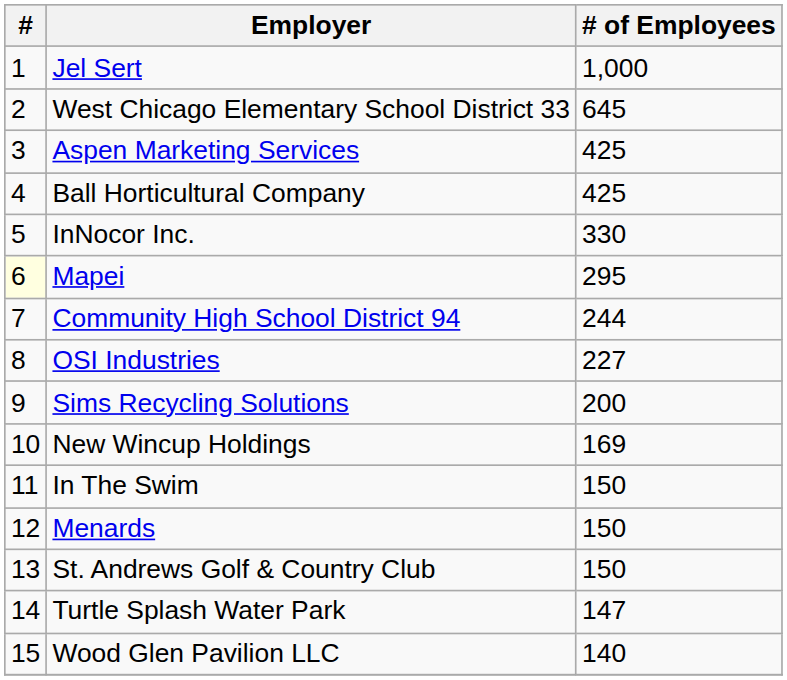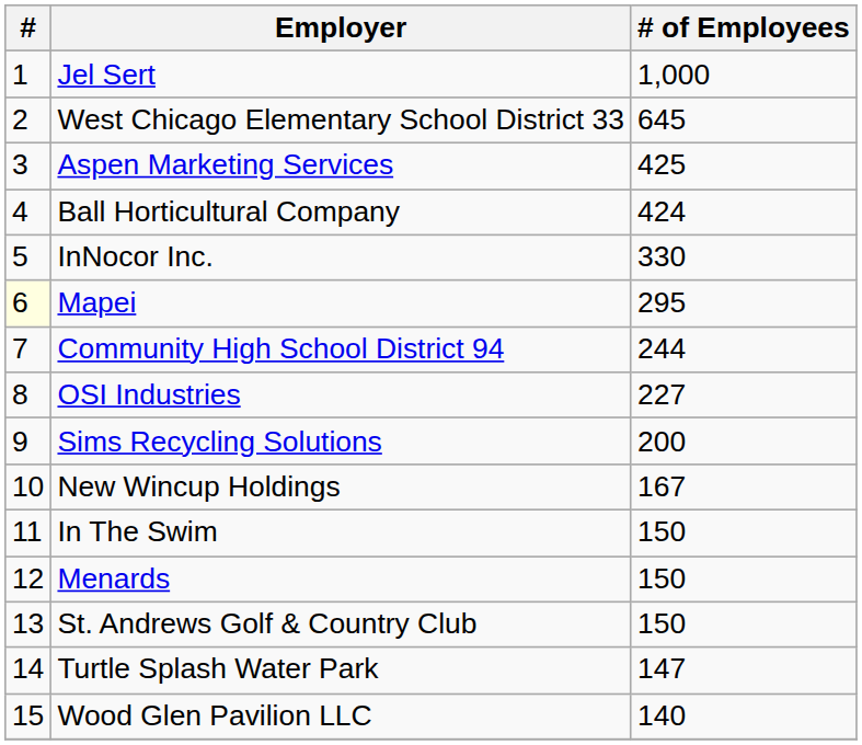Ball Horticultural Company | # of Employees: 425 -> 424
New Wincup Holdings | # of Employees: 169 -> 167
